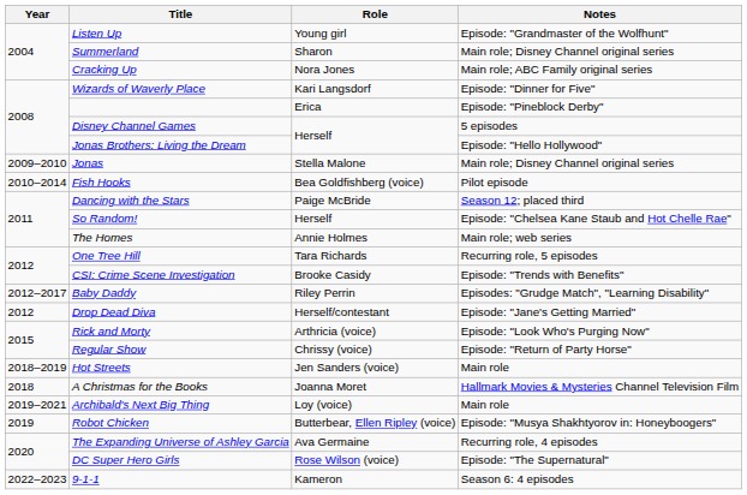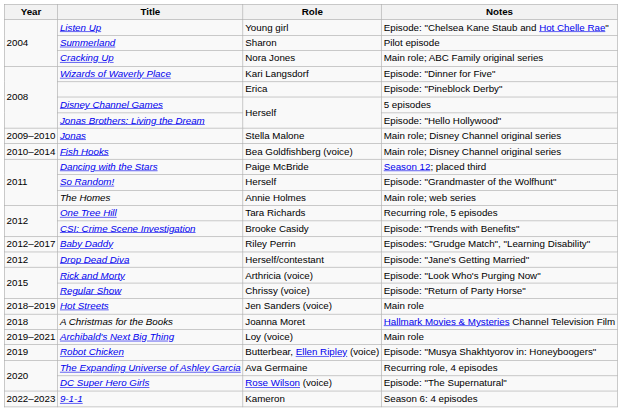Listen Up | Notes: Episode: "Grandmaster of the Wolfhunt" -> Episode: "Chelsea Kane Staub and Hot Chelle Rae"
Summerland | Notes: Main role; Disney Channel original series -> Pilot episode
Fish Hooks | Notes: Pilot episode -> Main role; Disney Channel original series
So Random! | Notes: Episode: "Chelsea Kane Staub and Hot Chelle Rae" -> Episode: "Grandmaster of the Wolfhunt"
